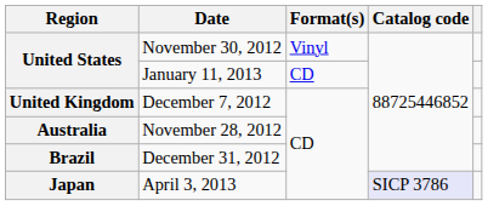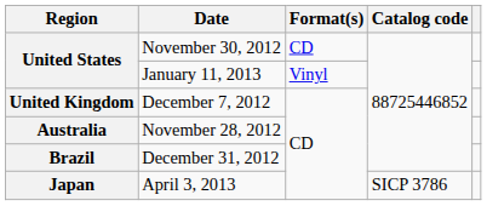November 30, 2012 | Format(s): Vinyl -> CD
January 11, 2013 | Format(s): CD -> Vinyl
April 3, 2013 | Catalog code: lavender background -> no background
